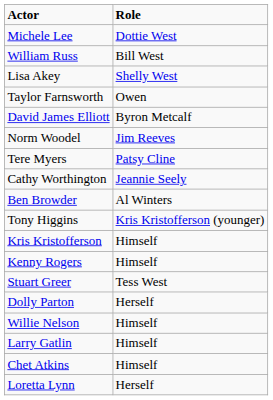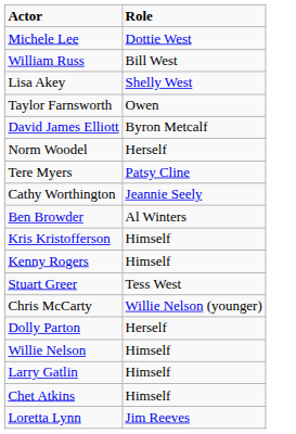Norm Woodel | Role: Jim Reeves -> Herself
- row: Tony Higgins | Kris Kristofferson (younger)
+ row: Chris McCarty | Willie Nelson (younger)
Loretta Lynn | Role: Herself -> Jim Reeves
